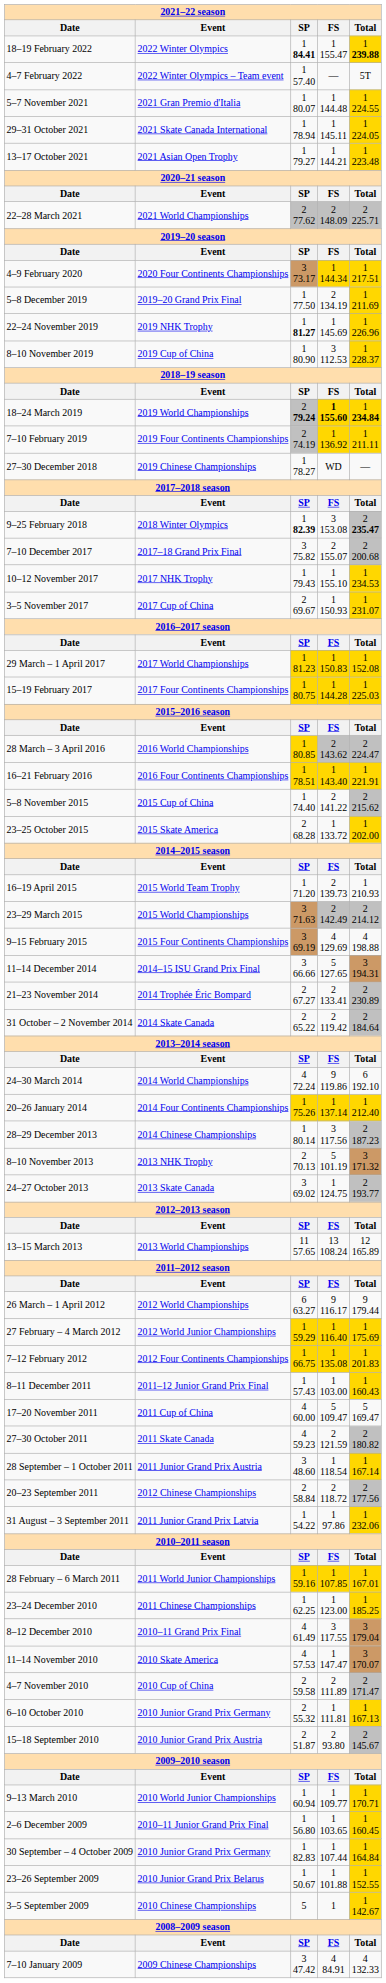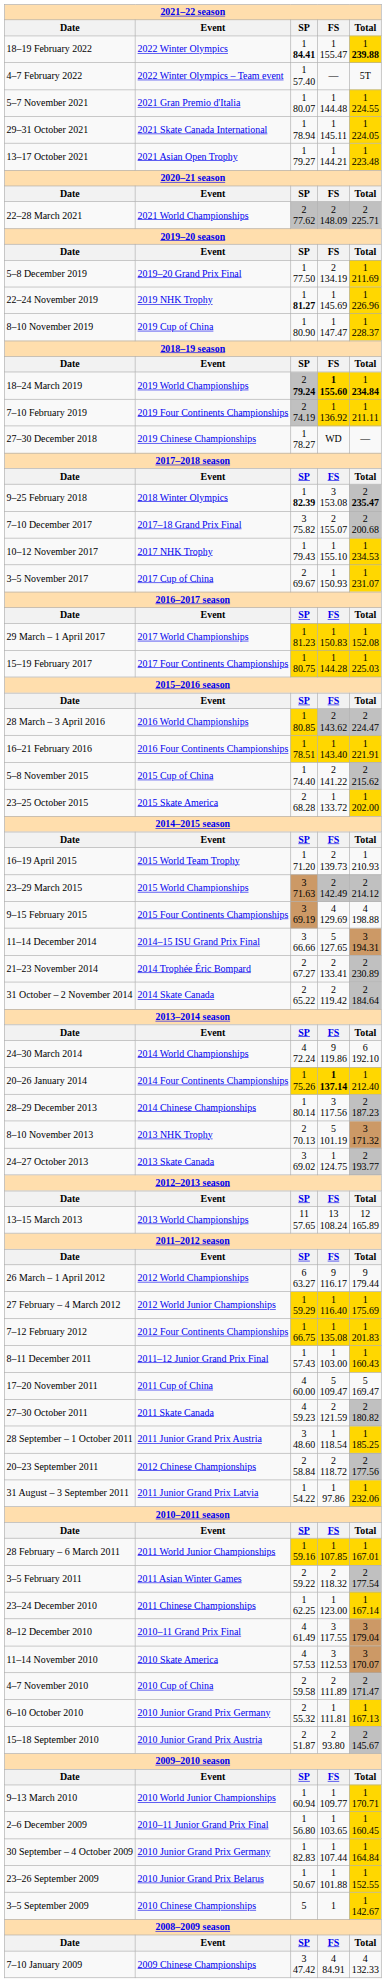- row: 4–9 February 2020 | 2020 Four Continents Championships | 3 73.17 | 1 144.34 | 1 217.51
8–10 November 2019 | FS: 3 112.53 -> 1 147.47
20–26 January 2014 | FS: normal -> bold
28 September – 1 October 2011 | Total: 1 167.14 -> 1 185.25
+ row: 3–5 February 2011 | 2011 Asian Winter Games | 2 59.22 | 2 118.32 | 2 177.54
23–24 December 2010 | Total: 1 185.25 -> 1 167.14
11–14 November 2010 | FS: 1 147.47 -> 3 112.53
